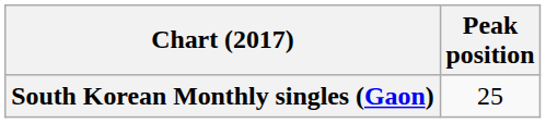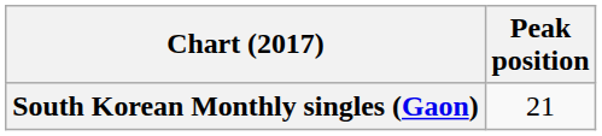South Korean Monthly singles (Gaon) | Peak position: 25 -> 21
